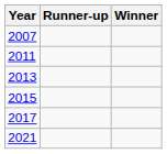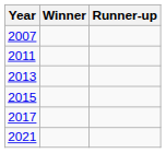columns swapped: Winner <-> Runner-up
